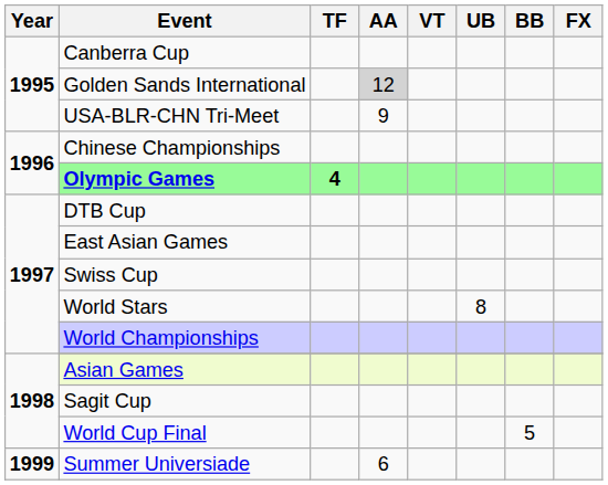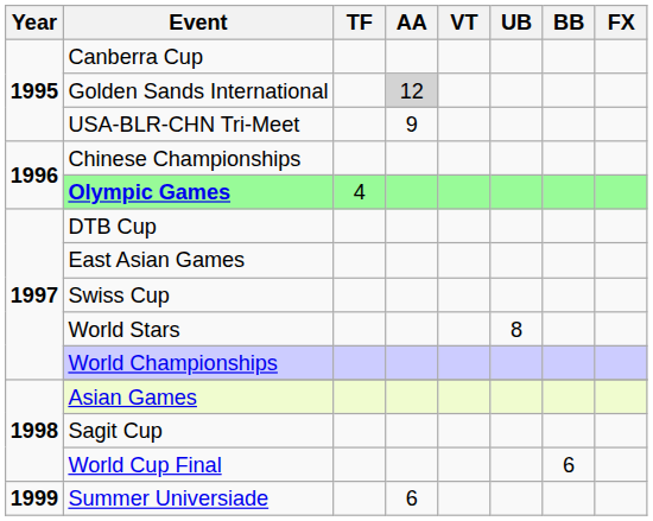Olympic Games | TF: bold -> normal
World Cup Final | BB: 5 -> 6
